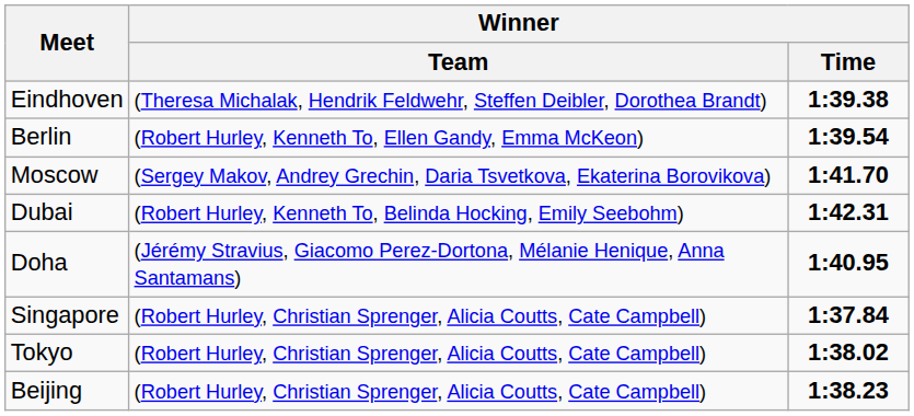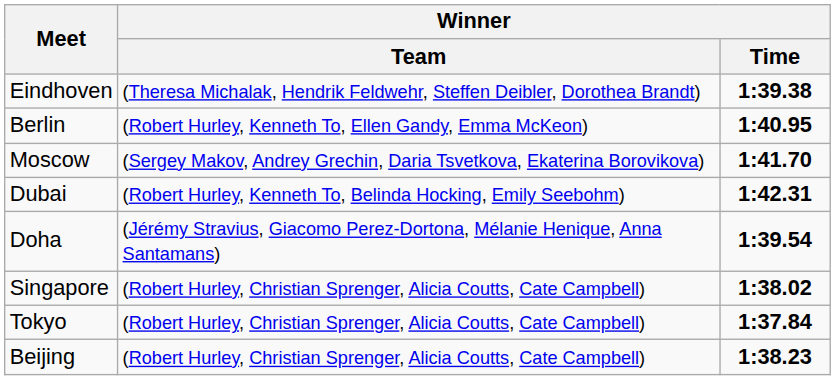Berlin | Winner / Time: 1:39.54 -> 1:40.95
Doha | Winner / Time: 1:40.95 -> 1:39.54
Singapore | Winner / Time: 1:37.84 -> 1:38.02
Tokyo | Winner / Time: 1:38.02 -> 1:37.84
